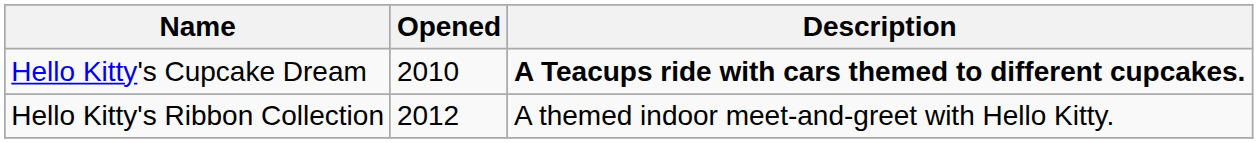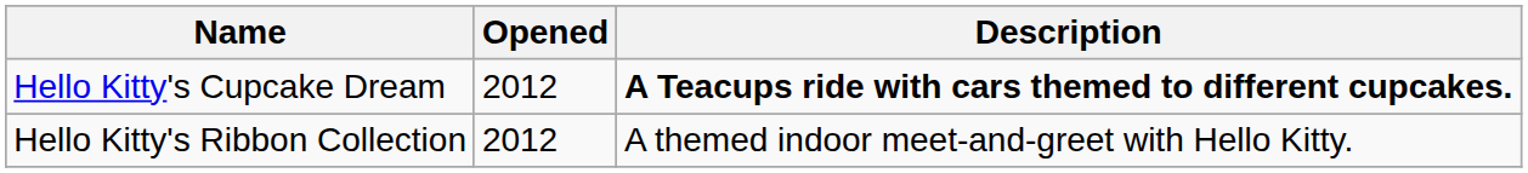Hello Kitty's Cupcake Dream | Opened: 2010 -> 2012
